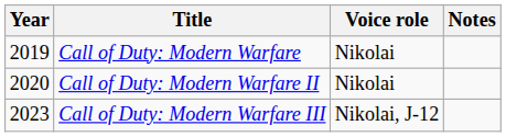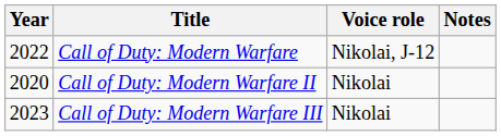Call of Duty: Modern Warfare | Year: 2019 -> 2022
Call of Duty: Modern Warfare | Voice role: Nikolai -> Nikolai, J-12
Call of Duty: Modern Warfare III | Voice role: Nikolai, J-12 -> Nikolai
